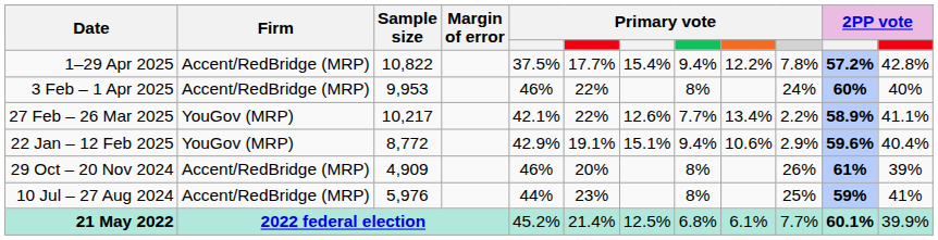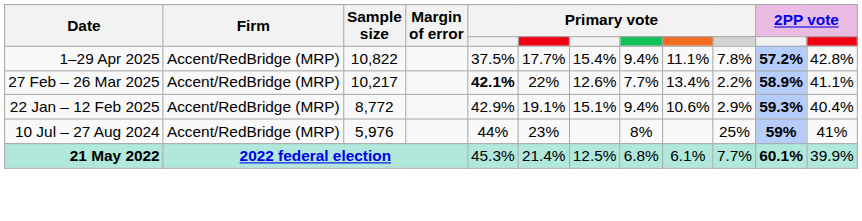1–29 Apr 2025 | column 9: 12.2% -> 11.1%
- row: 3 Feb – 1 Apr 2025 | Accent/RedBridge (MRP) | 9,953 | 46% | 22% | 8% | 24% | 60% | 40%
27 Feb – 26 Mar 2025 | Firm: YouGov (MRP) -> Accent/RedBridge (MRP)
27 Feb – 26 Mar 2025 | column 5: normal -> bold
22 Jan – 12 Feb 2025 | Firm: YouGov (MRP) -> Accent/RedBridge (MRP)
22 Jan – 12 Feb 2025 | column 11: 59.6% -> 59.3%
- row: 29 Oct – 20 Nov 2024 | Accent/RedBridge (MRP) | 4,909 | 46% | 20% | 8% | 26% | 61% | 39%
21 May 2022 | column 5: 45.2% -> 45.3%
